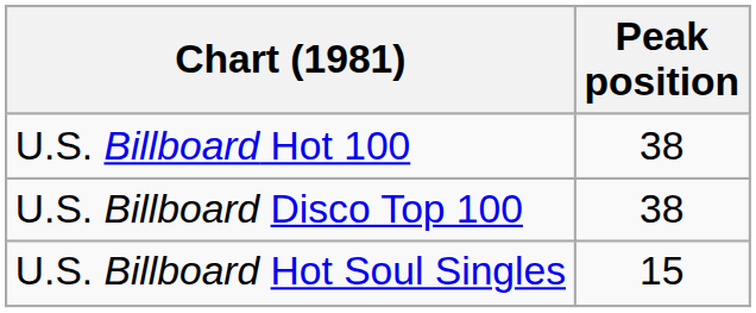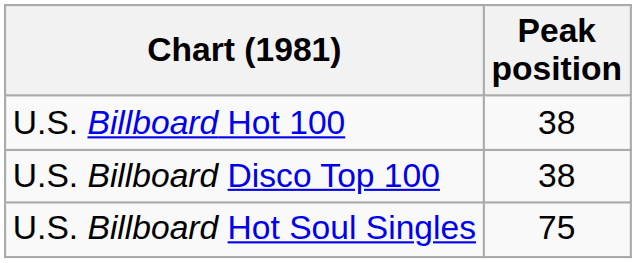U.S. Billboard Hot Soul Singles | Peak position: 15 -> 75
